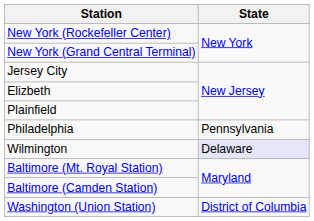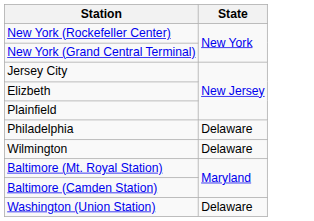Philadelphia | State: Pennsylvania -> Delaware
Wilmington | State: lavender background -> no background
Washington (Union Station) | State: District of Columbia -> Delaware
